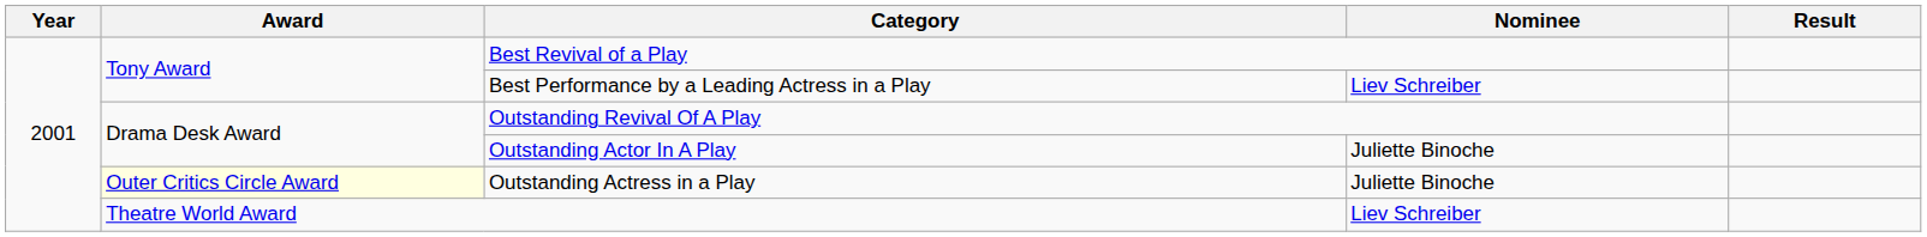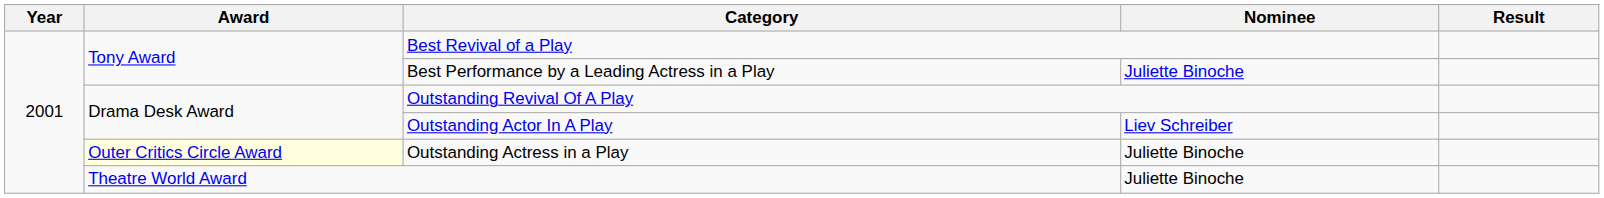Best Performance by a Leading Actress in a Play | Nominee: Liev Schreiber -> Juliette Binoche
Outstanding Actor In A Play | Nominee: Juliette Binoche -> Liev Schreiber
Theatre World Award | Nominee: Liev Schreiber -> Juliette Binoche
